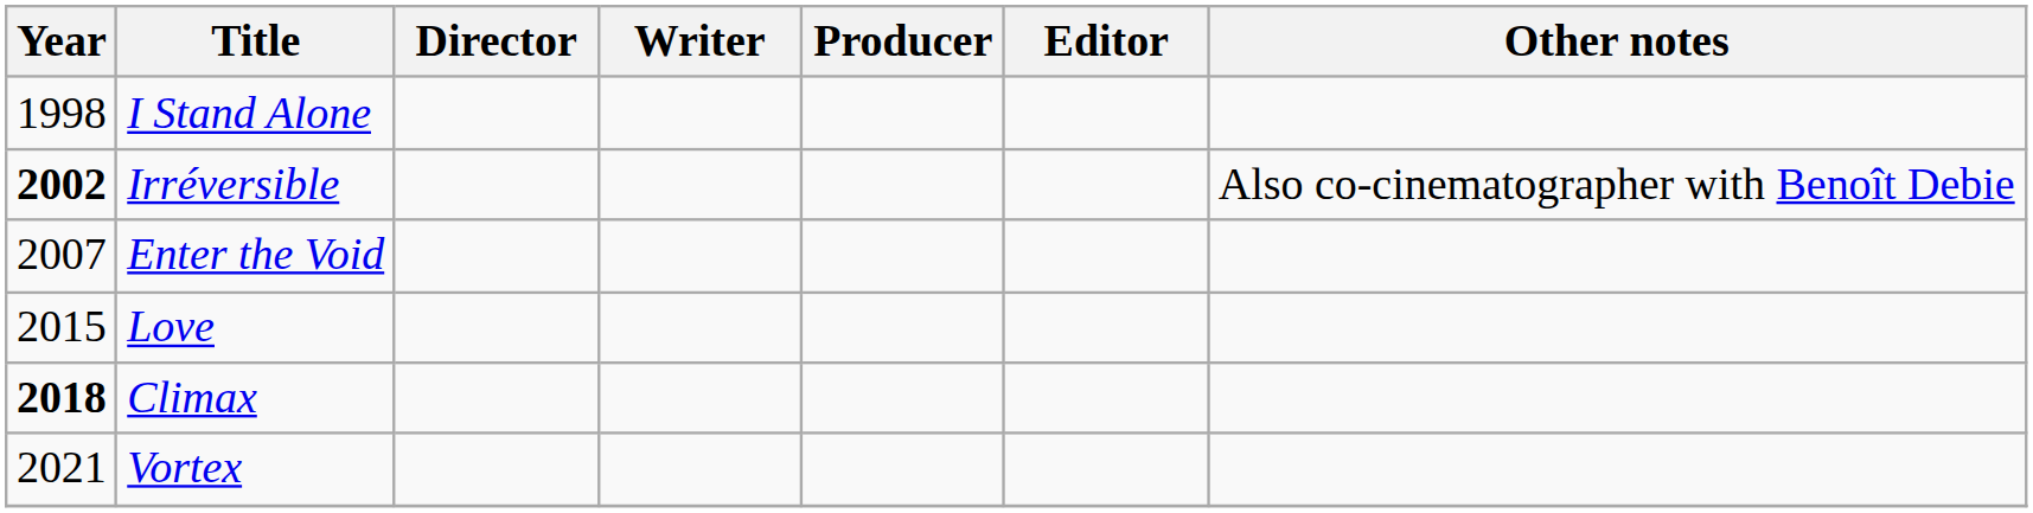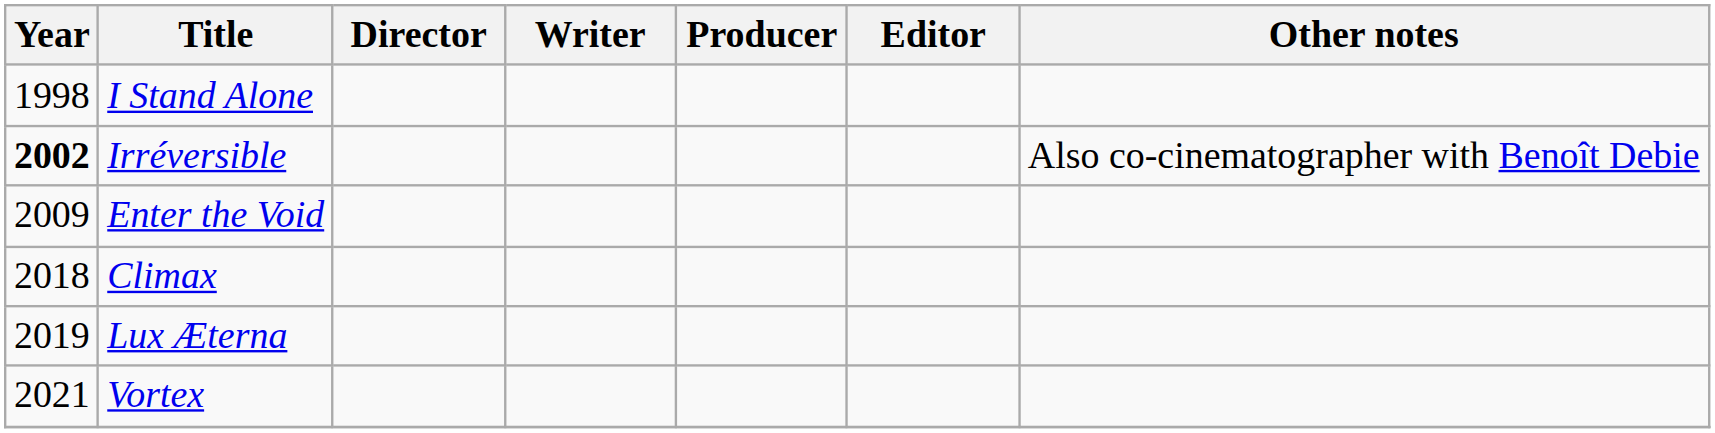Enter the Void | Year: 2007 -> 2009
- row: 2015 | Love
Climax | Year: bold -> normal
+ row: 2019 | Lux Æterna
